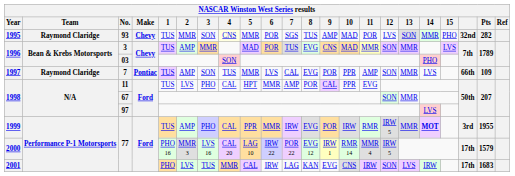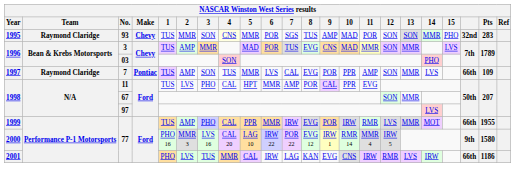93 | 12: LVS -> SON
93 | Pts: 282 -> 283
1999 / 77 | 12: IRW 5 -> LVS
1999 / 77 | 14: bold -> normal
1999 / 77 | column 20: 3rd -> 66th
2000 / 77 | column 20: 17th -> 9th
2000 / 77 | Pts: 1579 -> 1580
2001 / 77 | 12: SON -> RMR
2001 / 77 | column 20: 17th -> 66th
2001 / 77 | Pts: 1683 -> 1186
